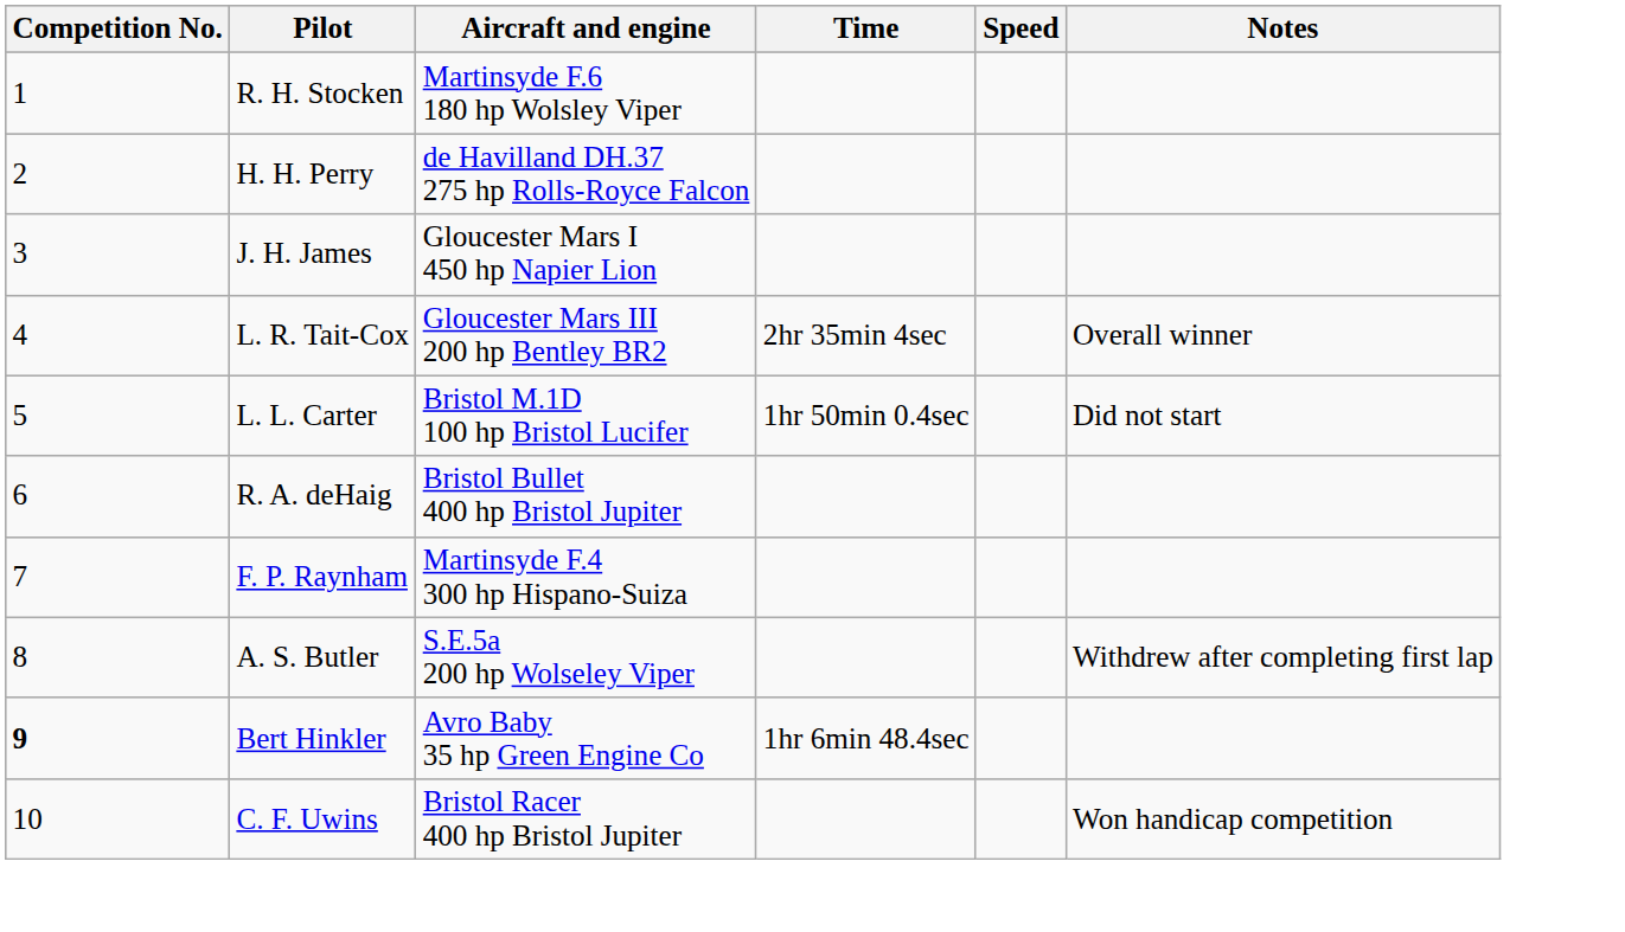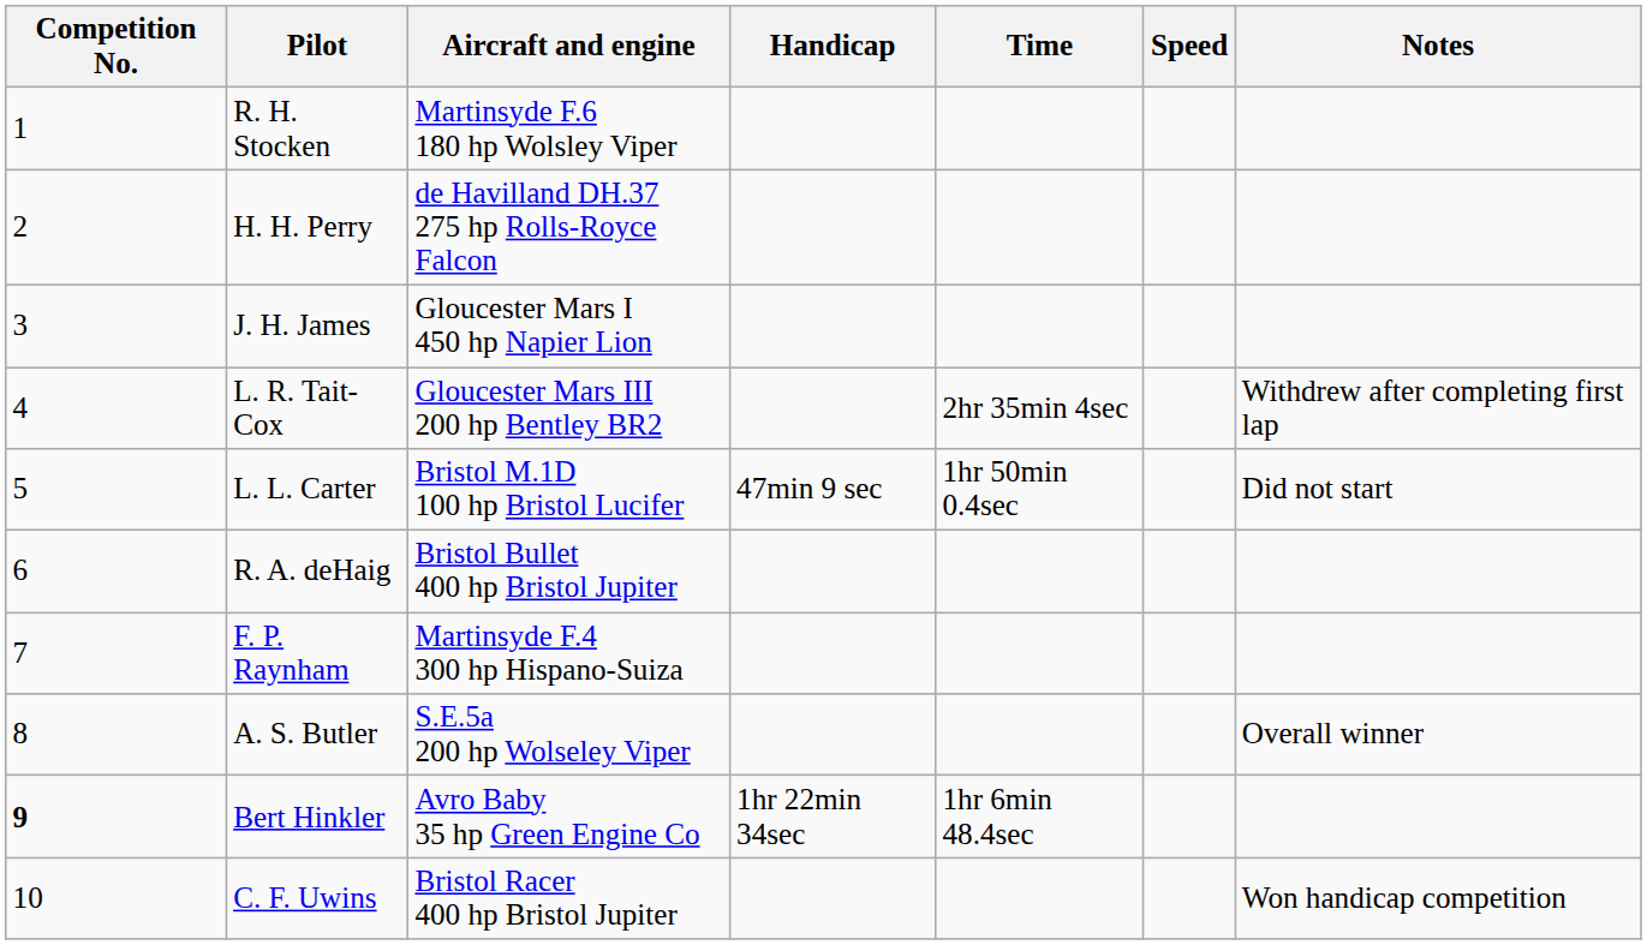+ column: Handicap | 47min 9 sec | 1hr 22min 34sec
L. R. Tait-Cox | Notes: Overall winner -> Withdrew after completing first lap
A. S. Butler | Notes: Withdrew after completing first lap -> Overall winner
